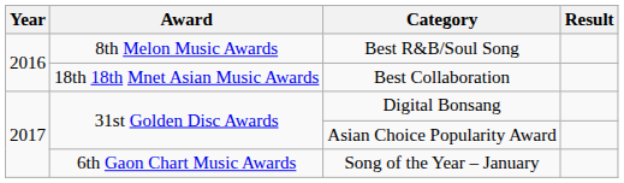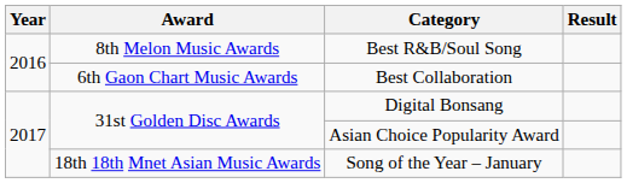Best Collaboration | Award: 18th 18th Mnet Asian Music Awards -> 6th Gaon Chart Music Awards
Song of the Year – January | Award: 6th Gaon Chart Music Awards -> 18th 18th Mnet Asian Music Awards
